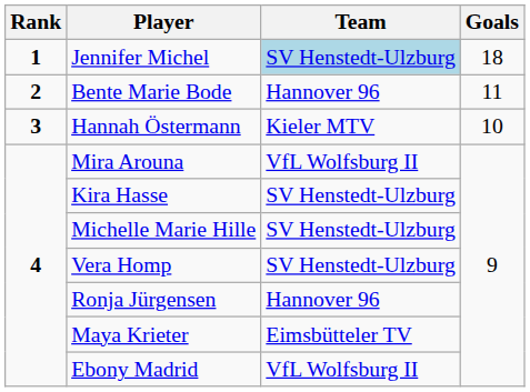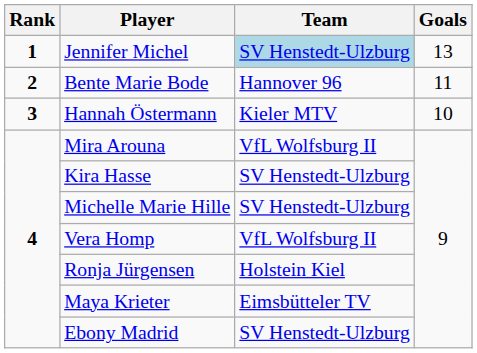Jennifer Michel | Goals: 18 -> 13
Vera Homp | Team: SV Henstedt-Ulzburg -> VfL Wolfsburg II
Ronja Jürgensen | Team: Hannover 96 -> Holstein Kiel
Ebony Madrid | Team: VfL Wolfsburg II -> SV Henstedt-Ulzburg
